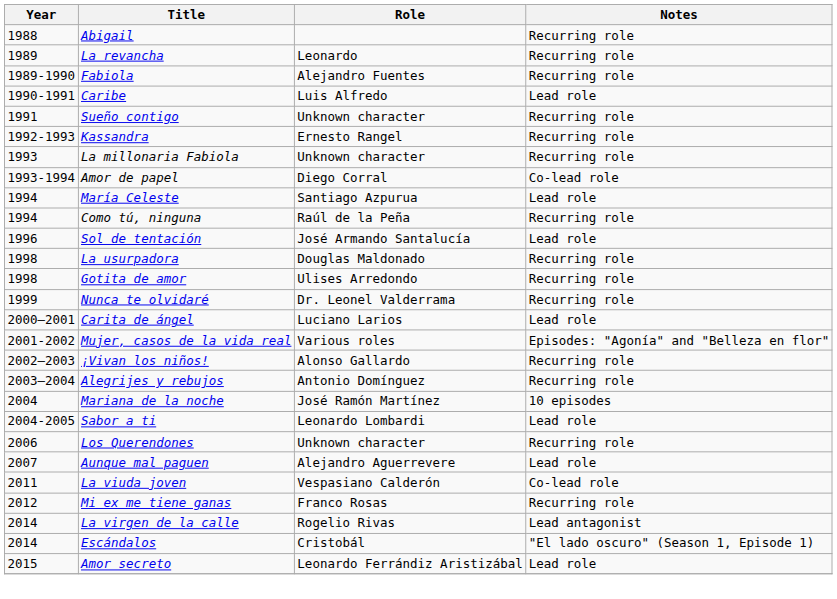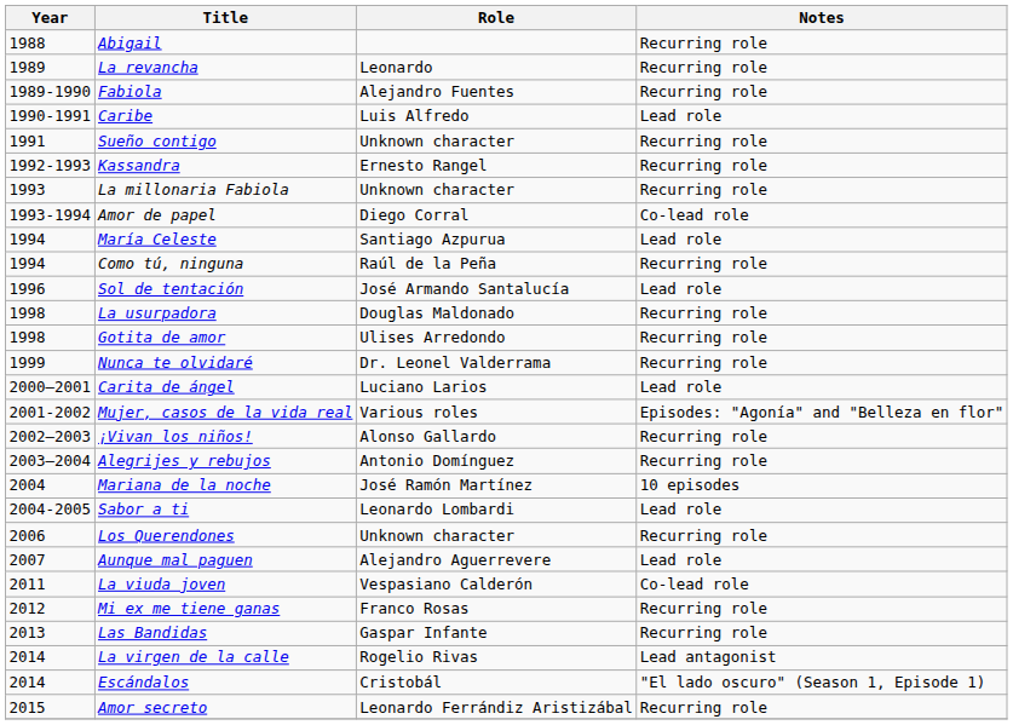+ row: 2013 | Las Bandidas | Gaspar Infante | Recurring role
Amor secreto | Notes: Lead role -> Recurring role
